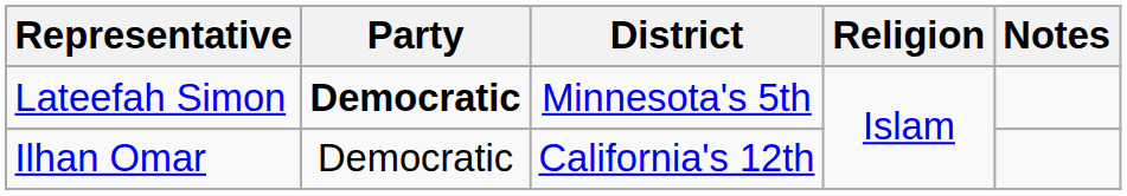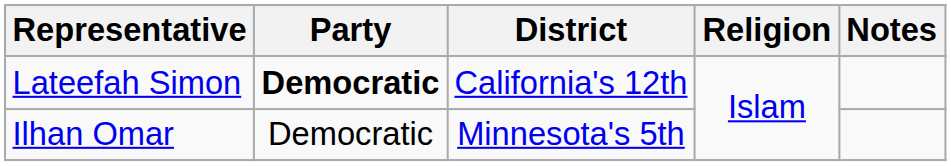Lateefah Simon | District: Minnesota's 5th -> California's 12th
Ilhan Omar | District: California's 12th -> Minnesota's 5th
